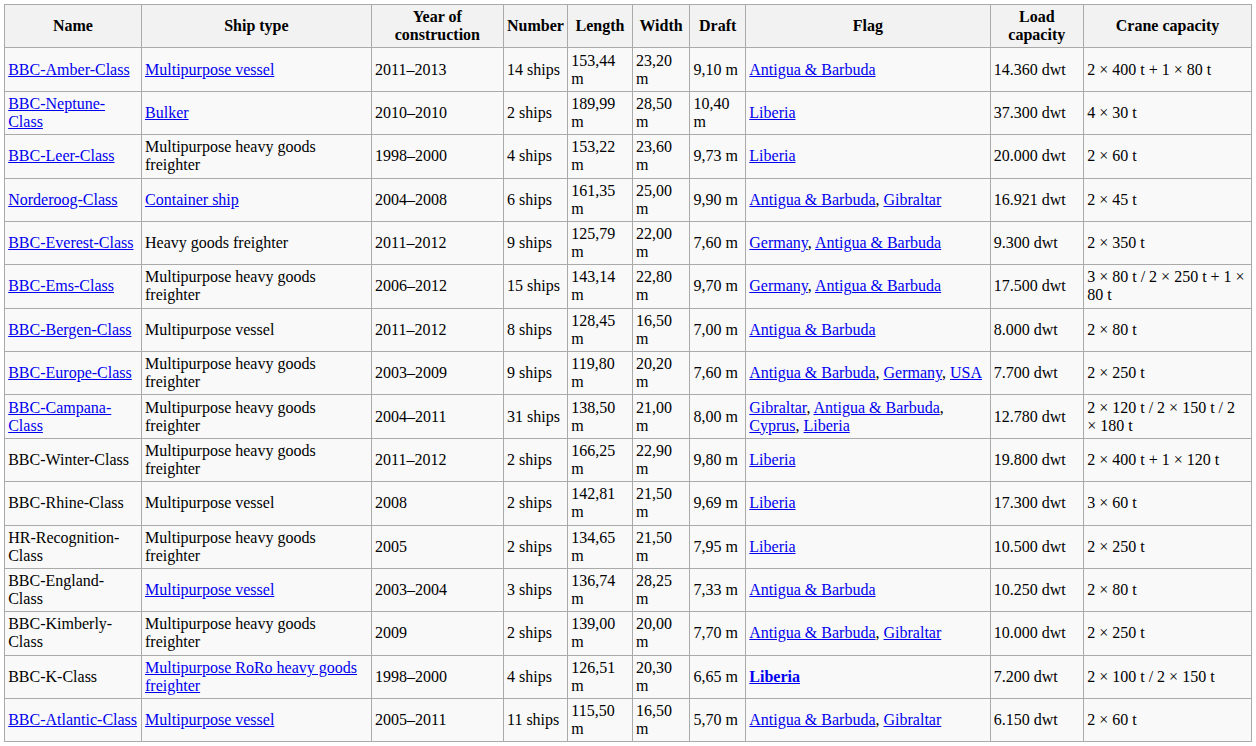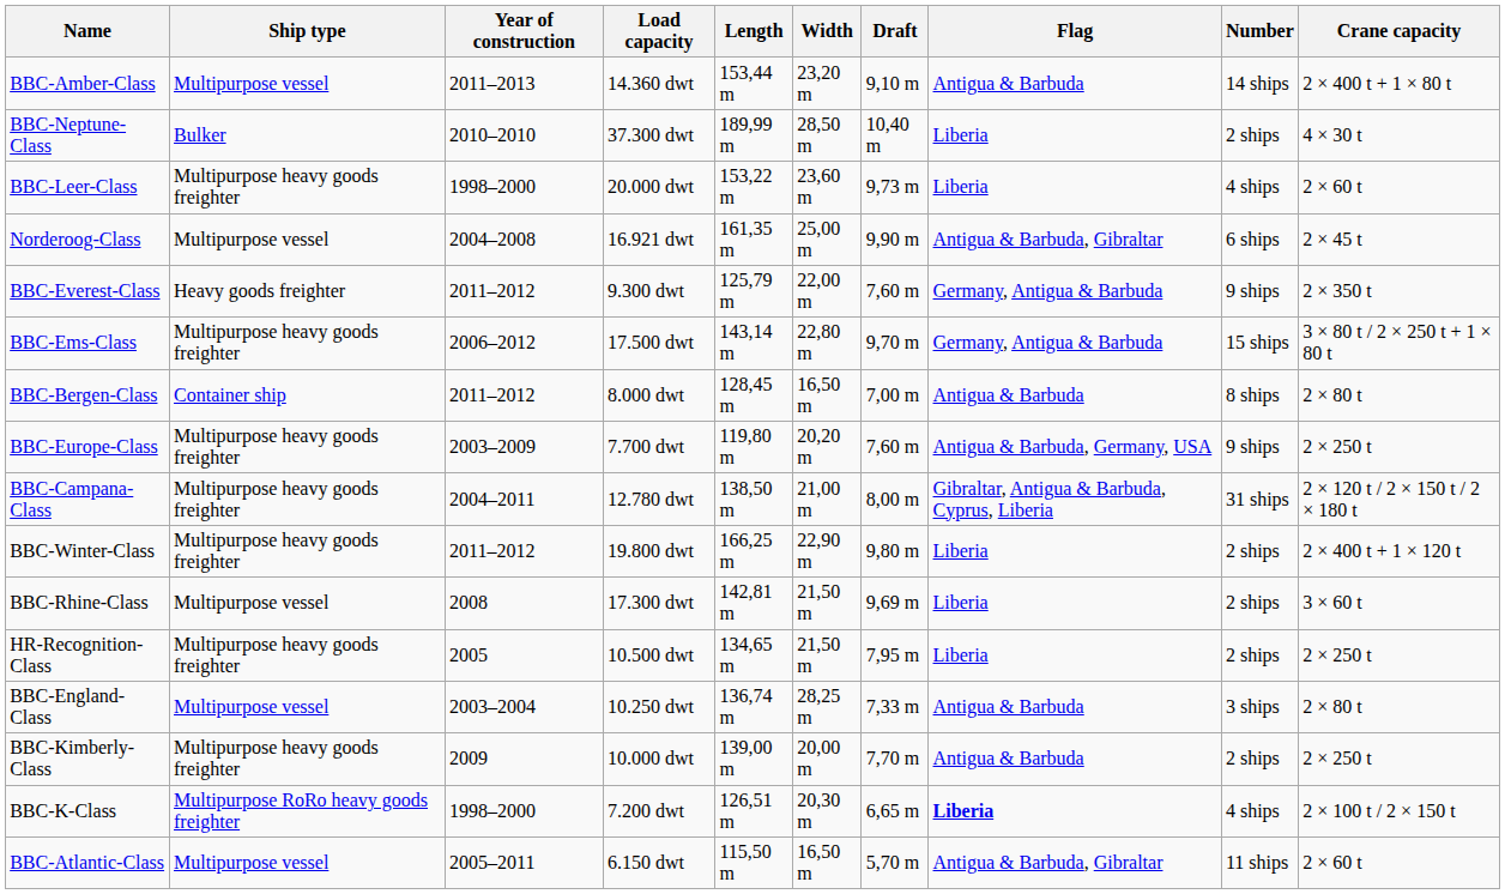columns swapped: Load capacity <-> Number
Norderoog-Class | Ship type: Container ship -> Multipurpose vessel
BBC-Bergen-Class | Ship type: Multipurpose vessel -> Container ship
BBC-Kimberly-Class | Flag: Antigua & Barbuda, Gibraltar -> Antigua & Barbuda
